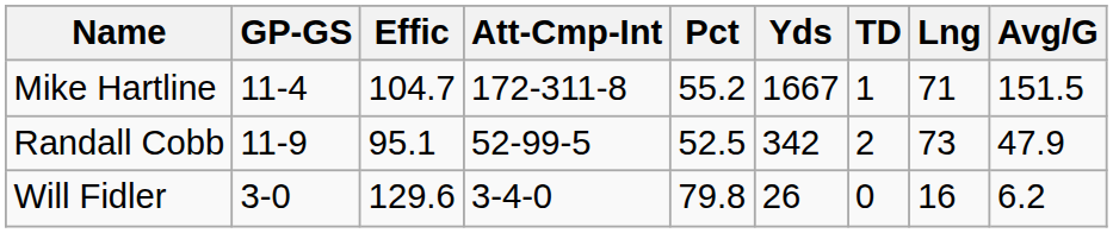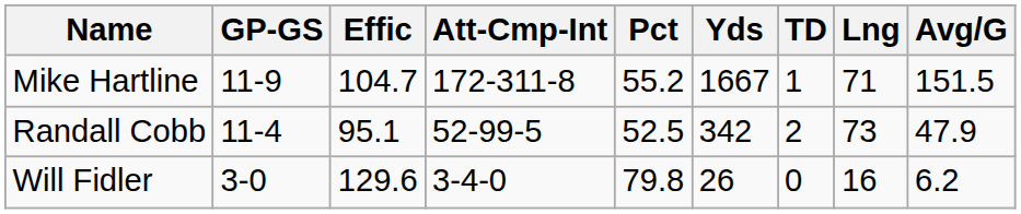Mike Hartline | GP-GS: 11-4 -> 11-9
Randall Cobb | GP-GS: 11-9 -> 11-4
